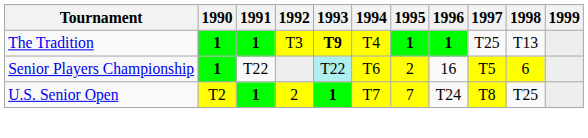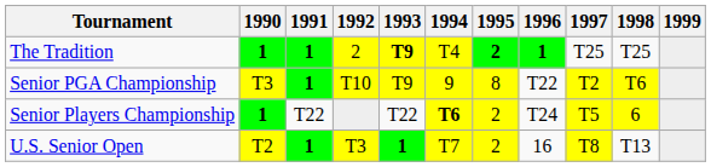The Tradition | 1992: T3 -> 2
The Tradition | 1995: 1 -> 2
The Tradition | 1998: T13 -> T25
+ row: Senior PGA Championship | T3 | 1 | T10 | T9 | 9 | 8 | T22 | T2 | T6
Senior Players Championship | 1993: paleturquoise background -> no background
Senior Players Championship | 1994: normal -> bold
Senior Players Championship | 1996: 16 -> T24
U.S. Senior Open | 1992: 2 -> T3
U.S. Senior Open | 1995: 7 -> 2
U.S. Senior Open | 1996: T24 -> 16
U.S. Senior Open | 1998: T25 -> T13
